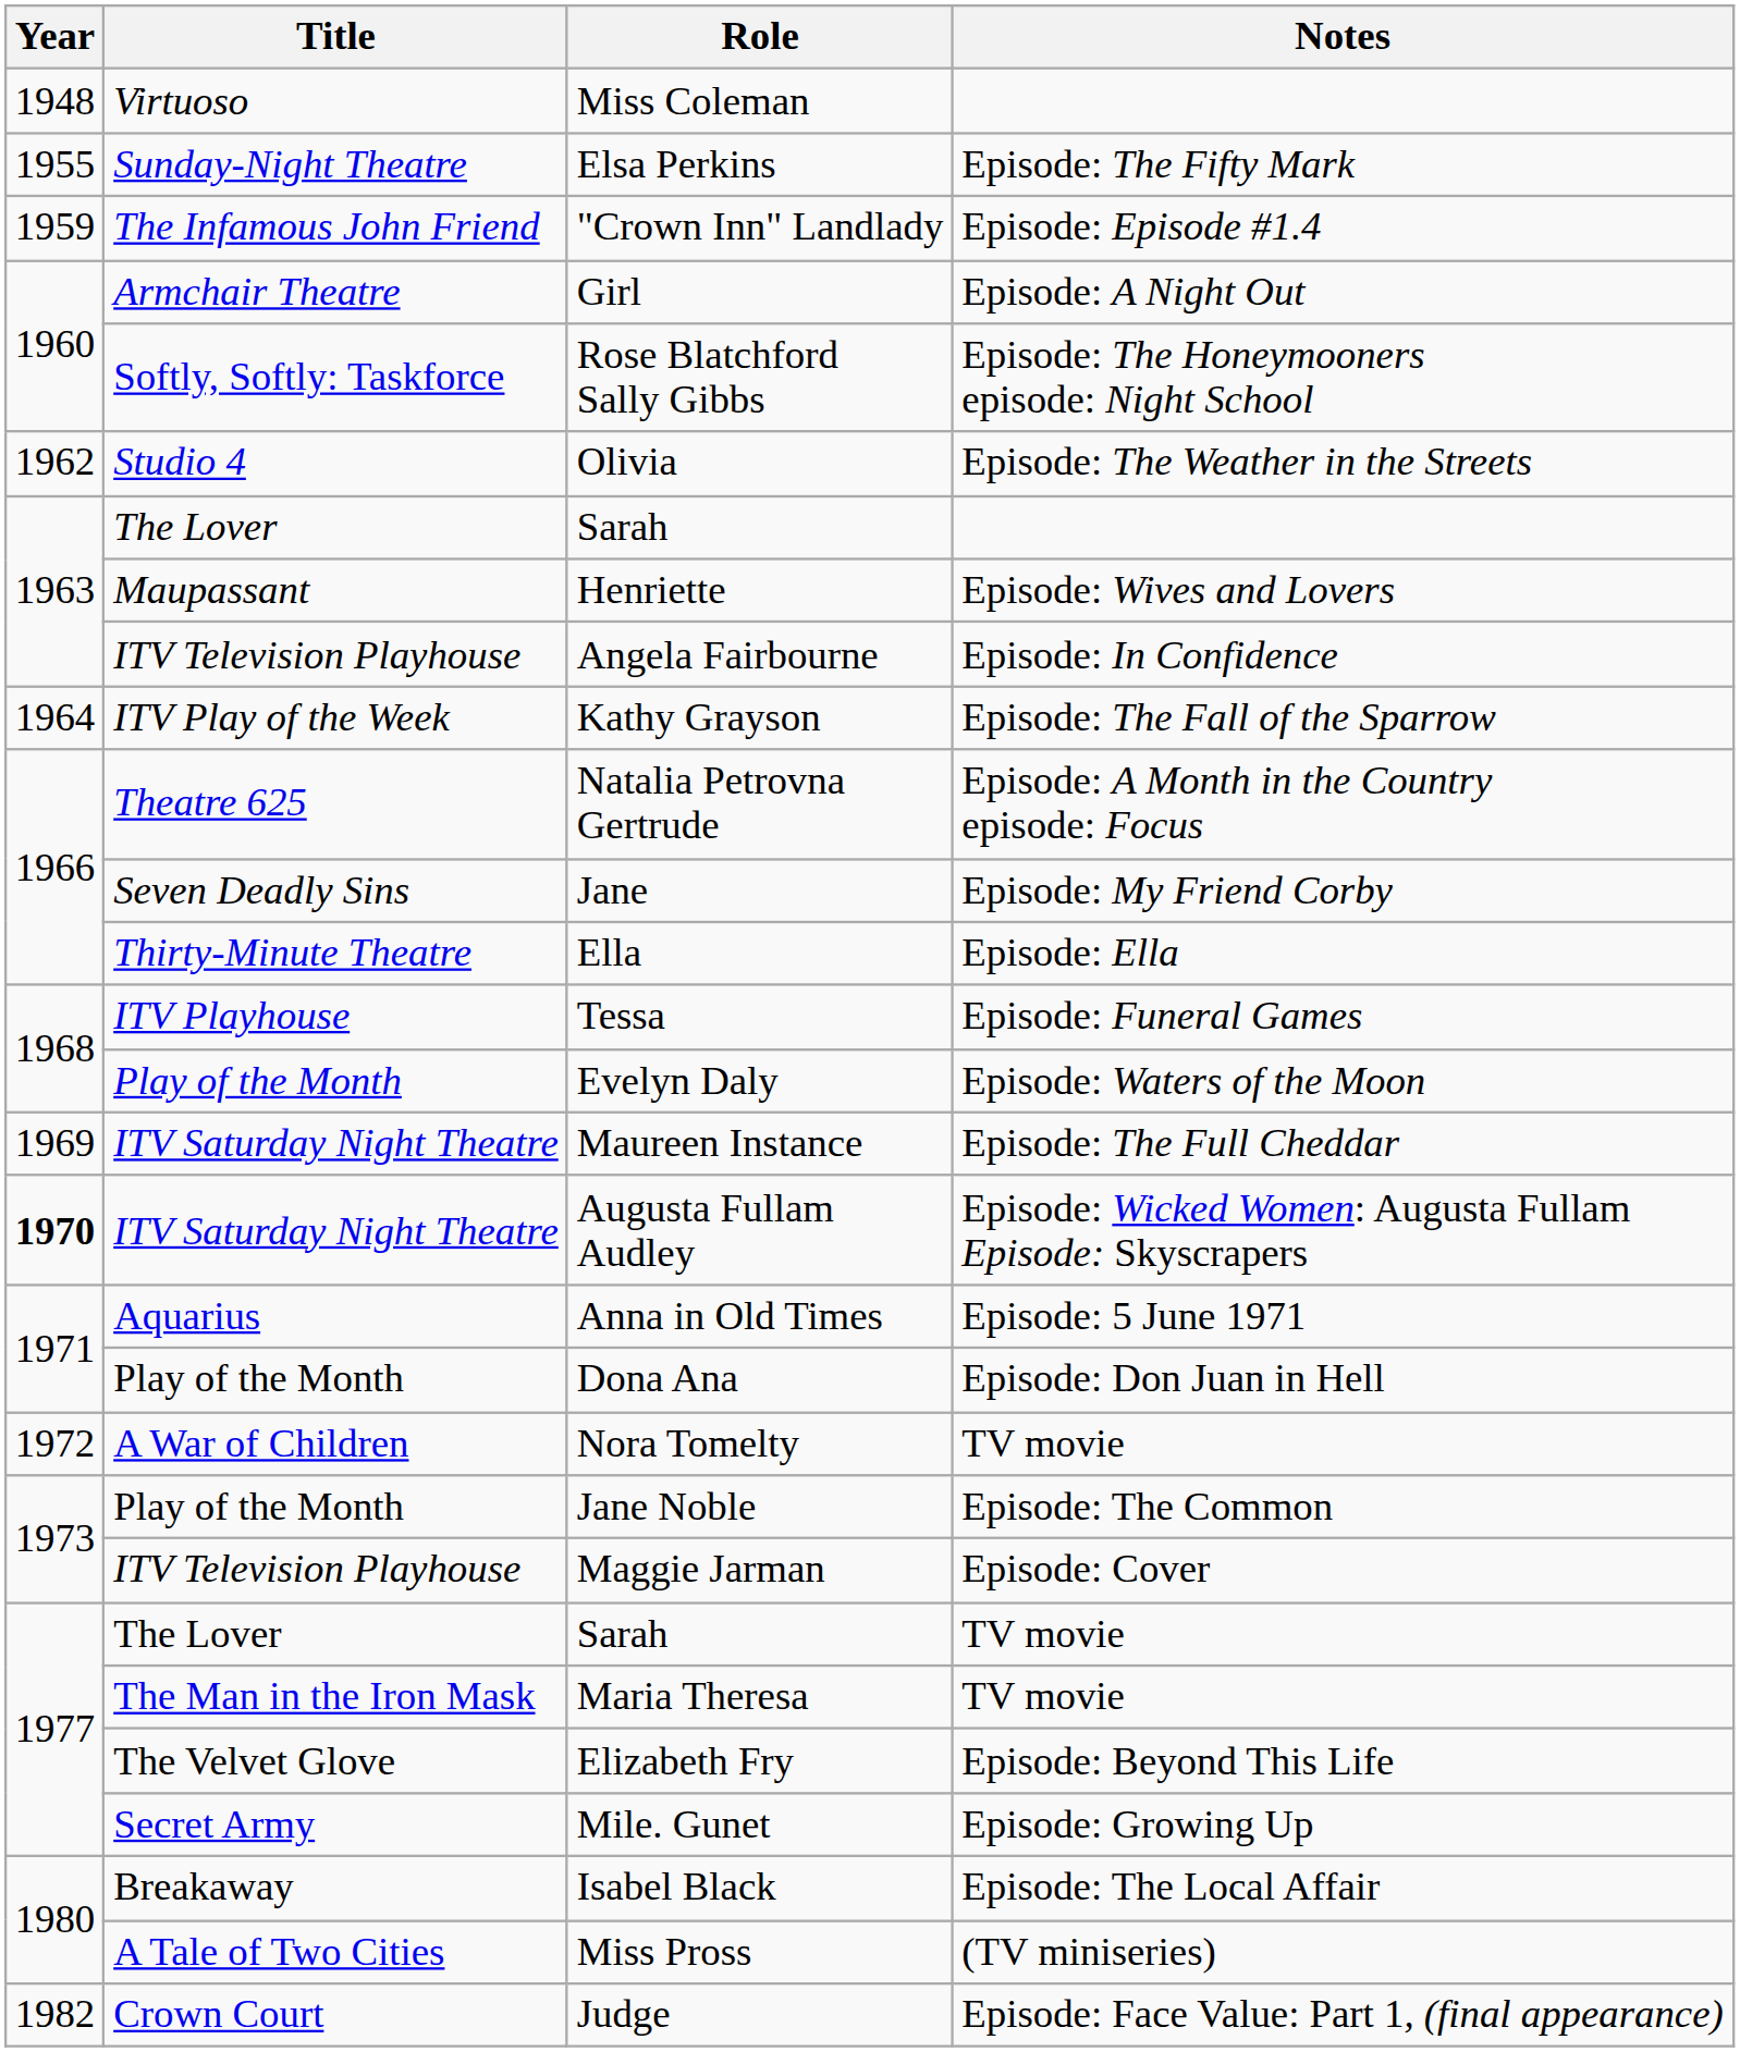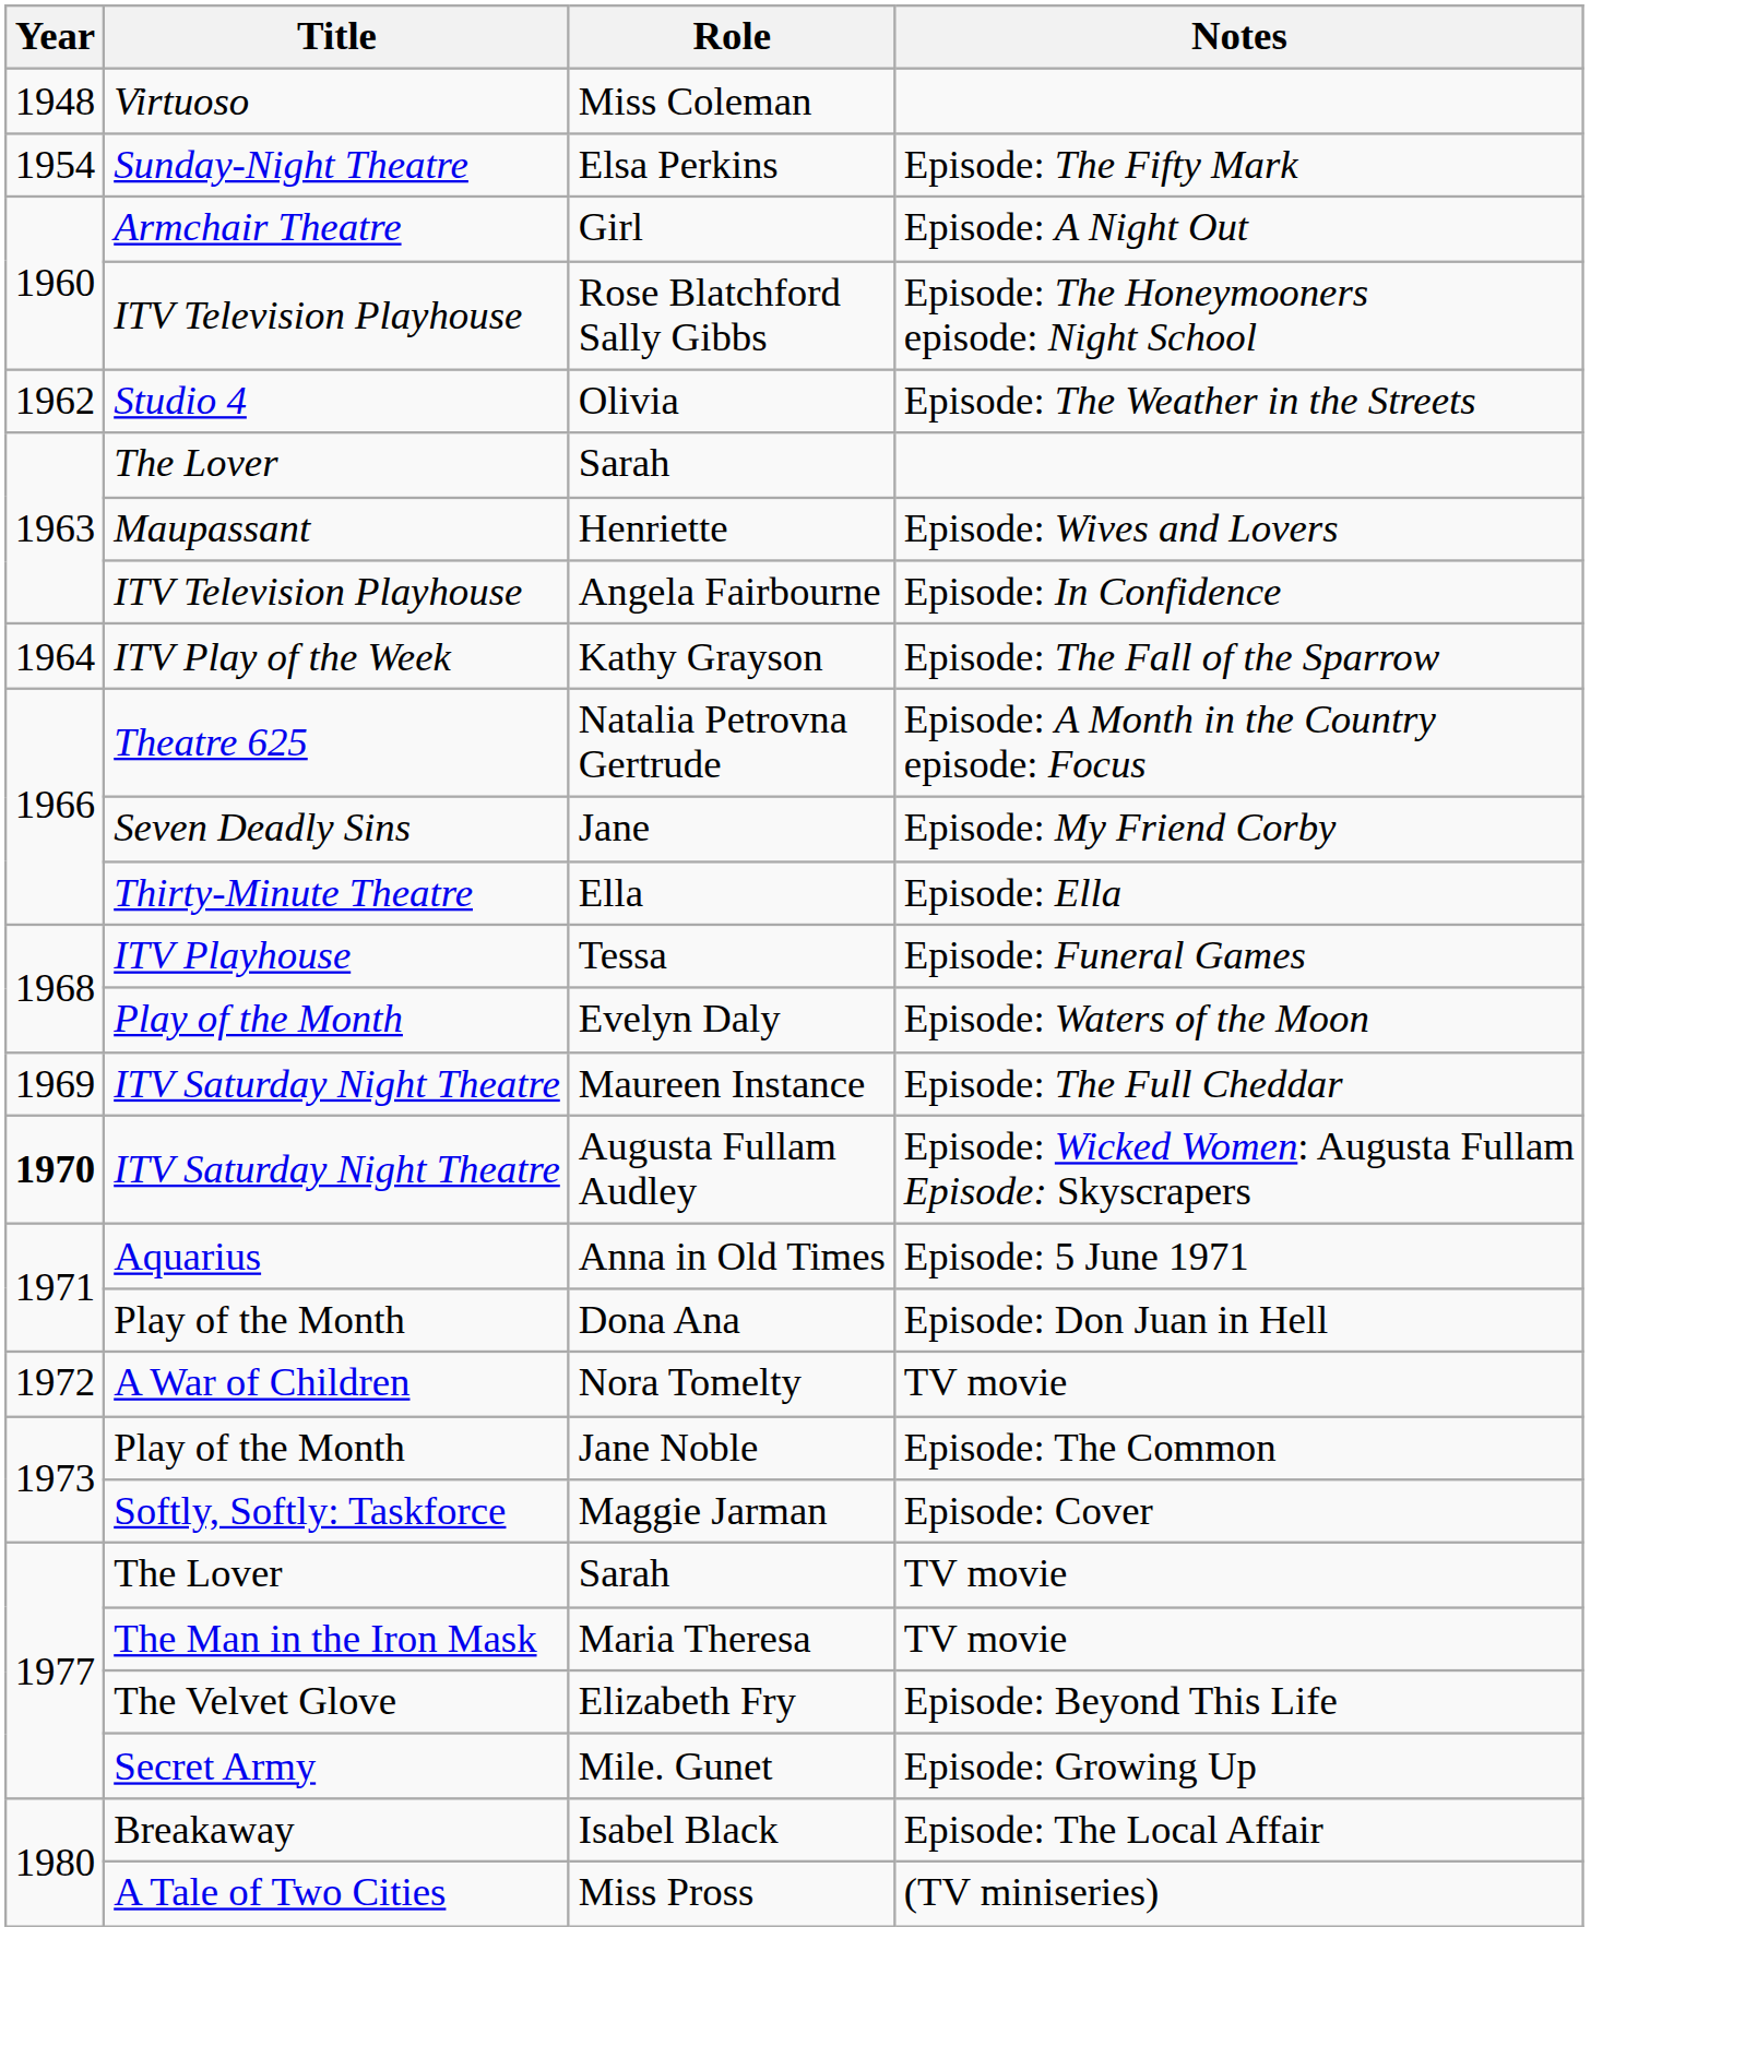Elsa Perkins | Year: 1955 -> 1954
- row: 1959 | The Infamous John Friend | "Crown Inn" Landlady | Episode: Episode #1.4
Rose Blatchford Sally Gibbs | Title: Softly, Softly: Taskforce -> ITV Television Playhouse
Maggie Jarman | Title: ITV Television Playhouse -> Softly, Softly: Taskforce
- row: 1982 | Crown Court | Judge | Episode: Face Value: Part 1, (final appearance)
